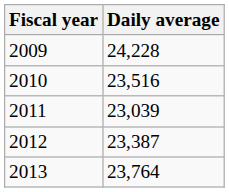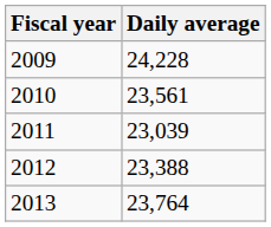2010 | Daily average: 23,516 -> 23,561
2012 | Daily average: 23,387 -> 23,388
